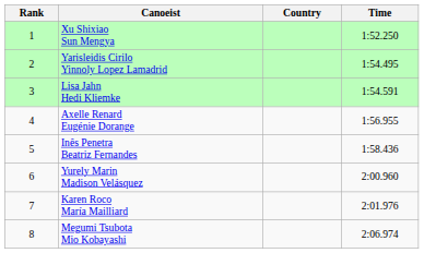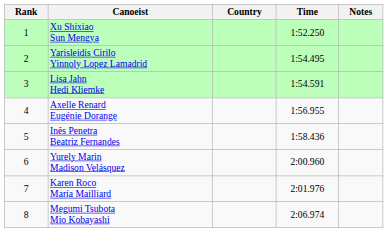+ column: Notes
